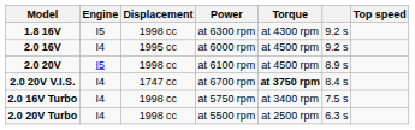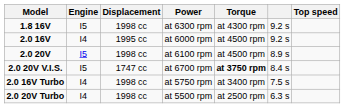2.0 20V V.I.S. | Engine: I4 -> I5
